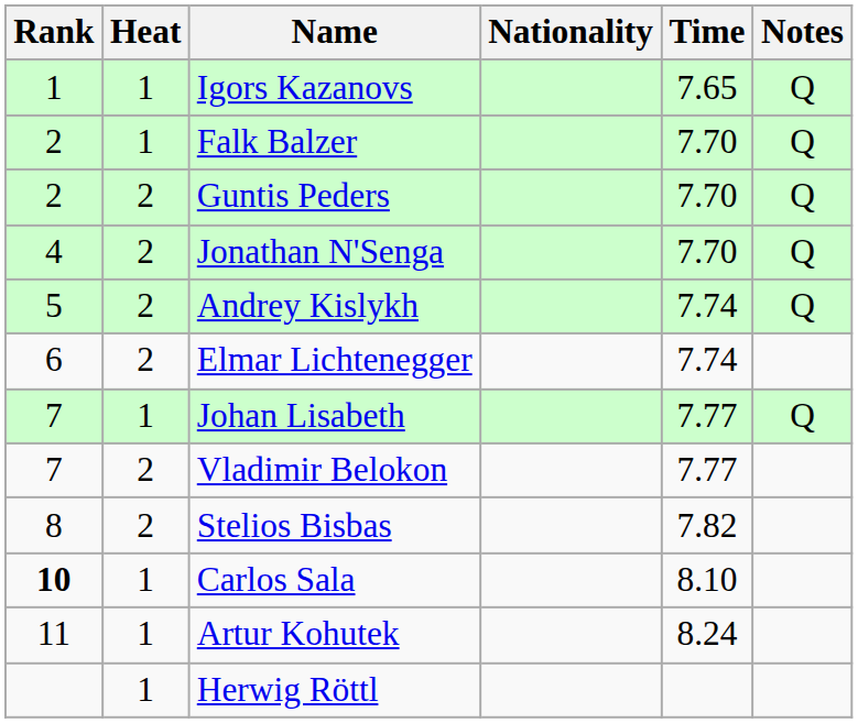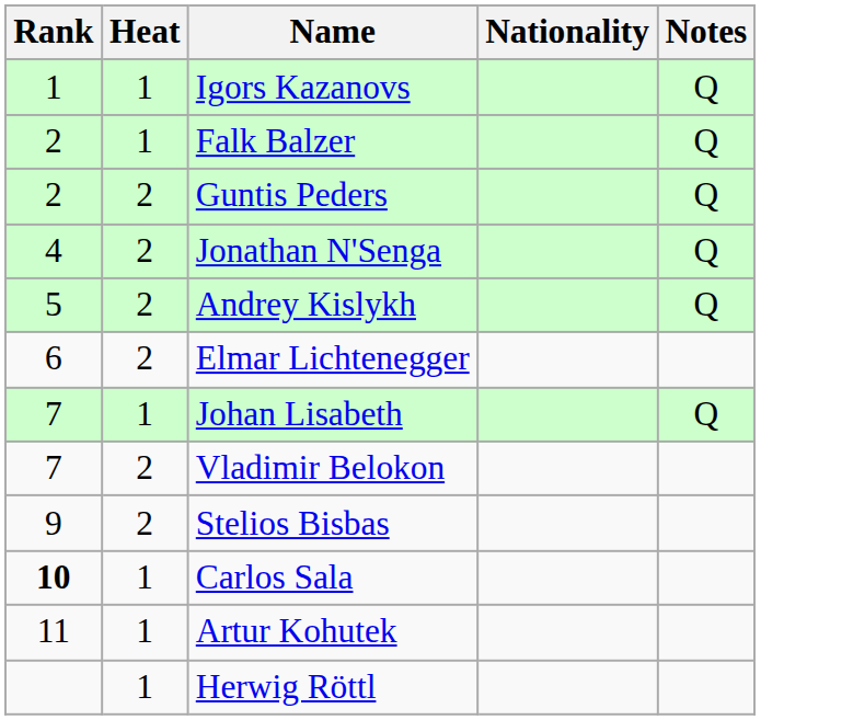- column: Time | 7.65 | 7.70 | 7.70 | 7.70 | 7.74 | 7.74 | 7.77 | 7.77 | 7.82 | 8.10 | 8.24
Stelios Bisbas | Rank: 8 -> 9
